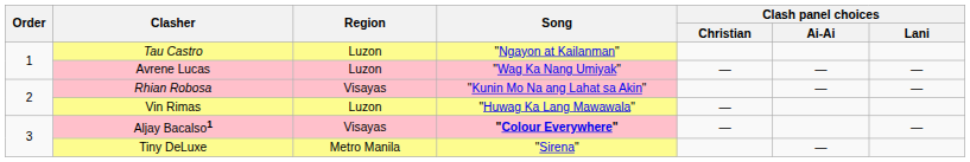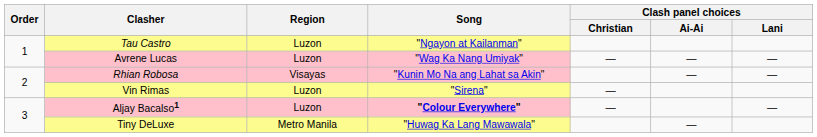Vin Rimas | Song: "Huwag Ka Lang Mawawala" -> "Sirena"
Aljay Bacalso1 | Region: Visayas -> Luzon
Tiny DeLuxe | Song: "Sirena" -> "Huwag Ka Lang Mawawala"
